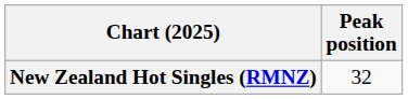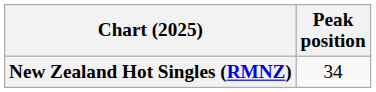New Zealand Hot Singles (RMNZ) | Peak position: 32 -> 34
